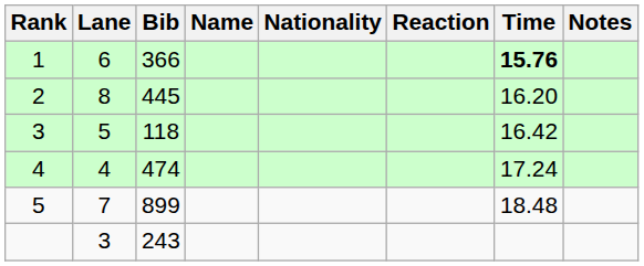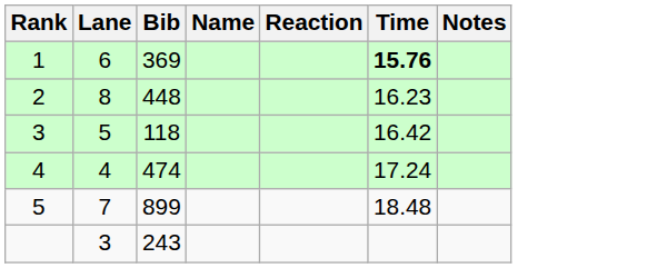- column: Nationality
1 | Bib: 366 -> 369
2 | Bib: 445 -> 448
2 | Time: 16.20 -> 16.23
